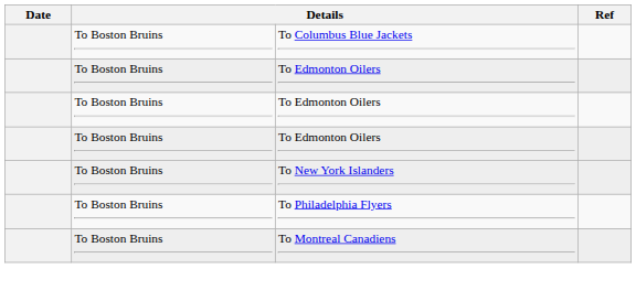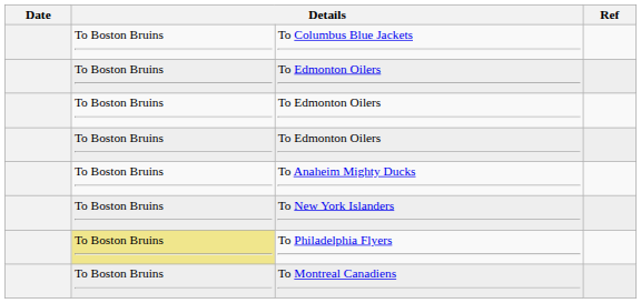+ row: To Boston Bruins | To Anaheim Mighty Ducks
To Philadelphia Flyers | column 2: no background -> khaki background
